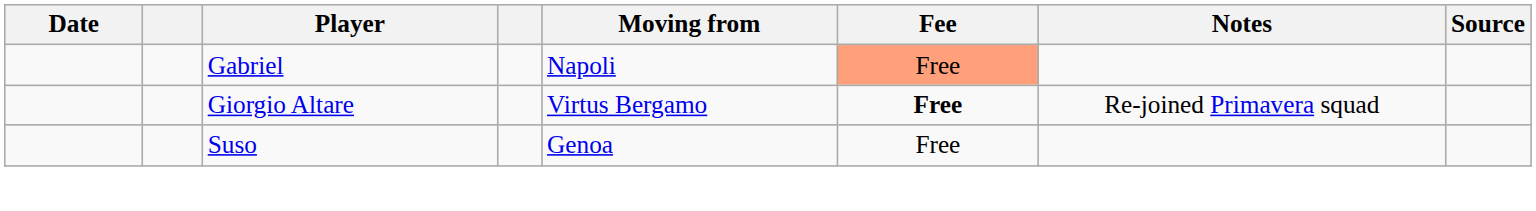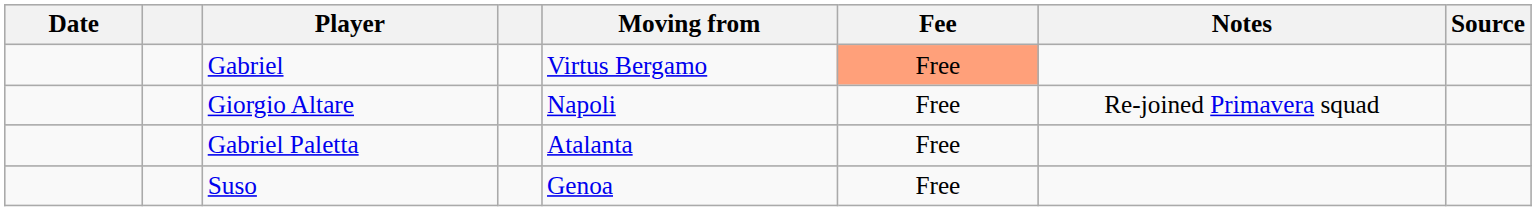Gabriel | Moving from: Napoli -> Virtus Bergamo
Giorgio Altare | Moving from: Virtus Bergamo -> Napoli
Giorgio Altare | Fee: bold -> normal
+ row: Gabriel Paletta | Atalanta | Free
